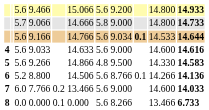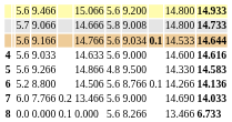9.066 | column 8: 9.000 -> 9.008
7.766 | column 10: 14.600 -> 14.690
